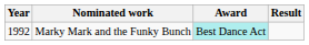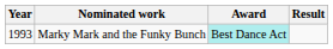Marky Mark and the Funky Bunch | Year: 1992 -> 1993
